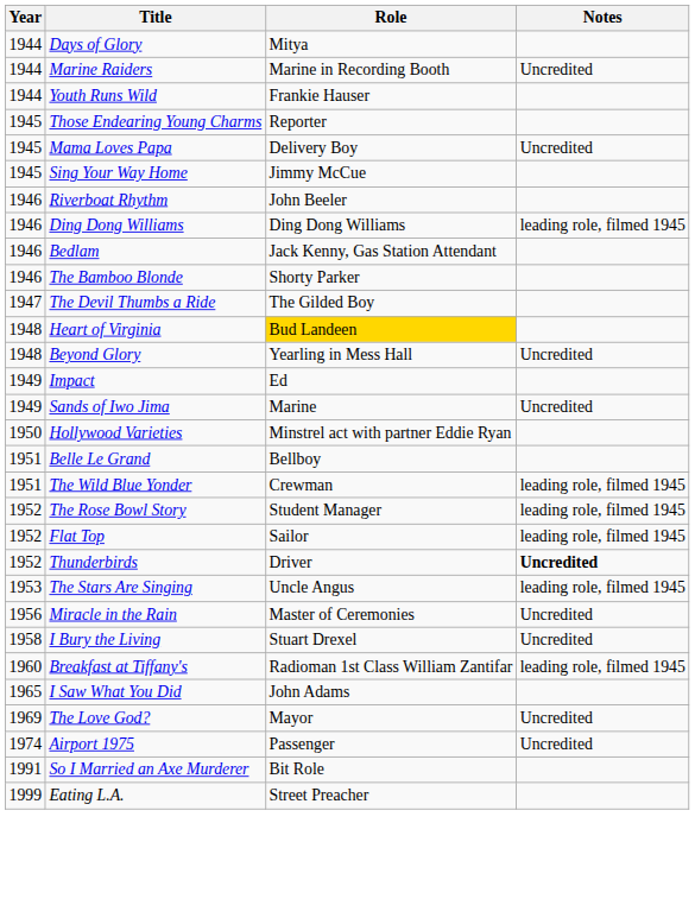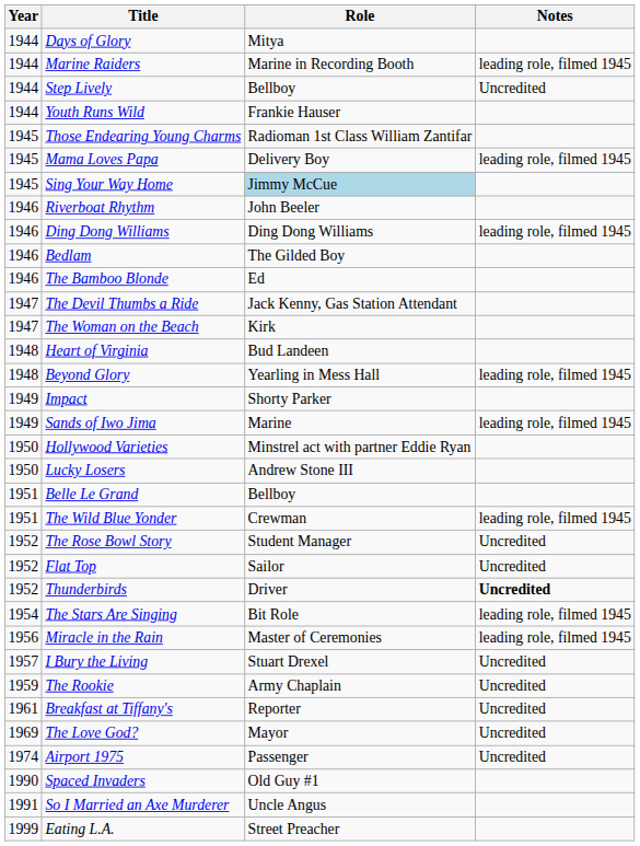Marine Raiders | Notes: Uncredited -> leading role, filmed 1945
+ row: 1944 | Step Lively | Bellboy | Uncredited
Those Endearing Young Charms | Role: Reporter -> Radioman 1st Class William Zantifar
Mama Loves Papa | Notes: Uncredited -> leading role, filmed 1945
Sing Your Way Home | Role: no background -> lightblue background
Bedlam | Role: Jack Kenny, Gas Station Attendant -> The Gilded Boy
The Bamboo Blonde | Role: Shorty Parker -> Ed
The Devil Thumbs a Ride | Role: The Gilded Boy -> Jack Kenny, Gas Station Attendant
+ row: 1947 | The Woman on the Beach | Kirk
Heart of Virginia | Role: gold background -> no background
Beyond Glory | Notes: Uncredited -> leading role, filmed 1945
Impact | Role: Ed -> Shorty Parker
Sands of Iwo Jima | Notes: Uncredited -> leading role, filmed 1945
+ row: 1950 | Lucky Losers | Andrew Stone III
The Rose Bowl Story | Notes: leading role, filmed 1945 -> Uncredited
Flat Top | Notes: leading role, filmed 1945 -> Uncredited
The Stars Are Singing | Year: 1953 -> 1954
The Stars Are Singing | Role: Uncle Angus -> Bit Role
Miracle in the Rain | Notes: Uncredited -> leading role, filmed 1945
I Bury the Living | Year: 1958 -> 1957
+ row: 1959 | The Rookie | Army Chaplain | Uncredited
Breakfast at Tiffany's | Year: 1960 -> 1961
Breakfast at Tiffany's | Role: Radioman 1st Class William Zantifar -> Reporter
Breakfast at Tiffany's | Notes: leading role, filmed 1945 -> Uncredited
- row: 1965 | I Saw What You Did | John Adams
+ row: 1990 | Spaced Invaders | Old Guy #1
So I Married an Axe Murderer | Role: Bit Role -> Uncle Angus
